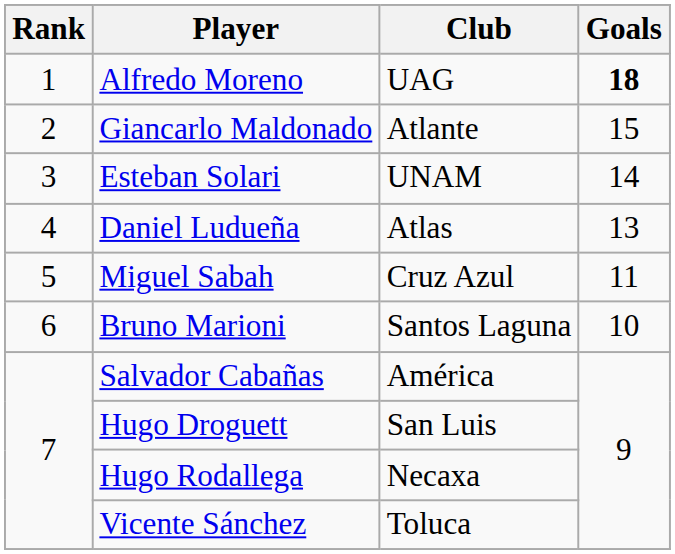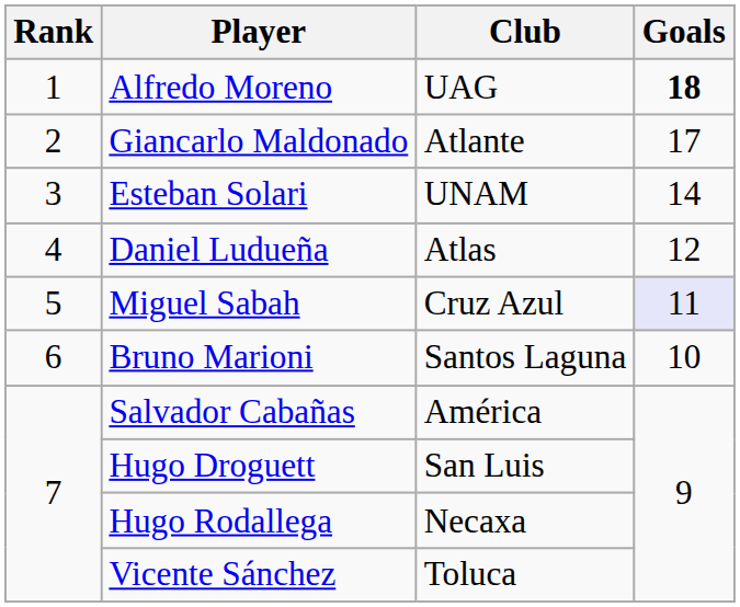Giancarlo Maldonado | Goals: 15 -> 17
Daniel Ludueña | Goals: 13 -> 12
Miguel Sabah | Goals: no background -> lavender background
